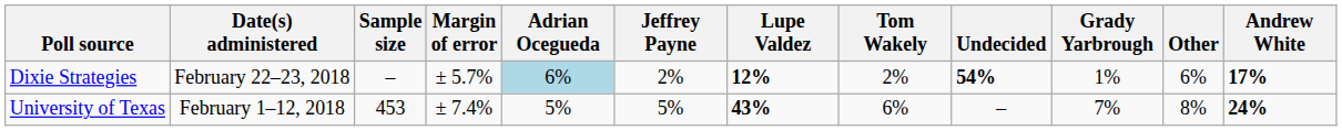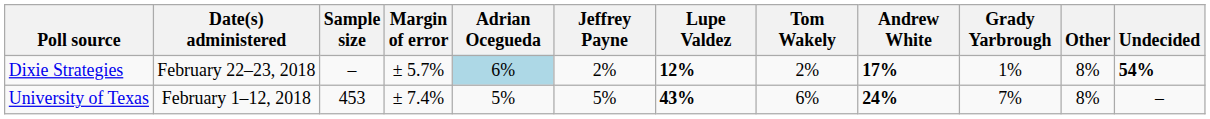columns swapped: Andrew White <-> Undecided
Dixie Strategies | Other: 6% -> 8%
